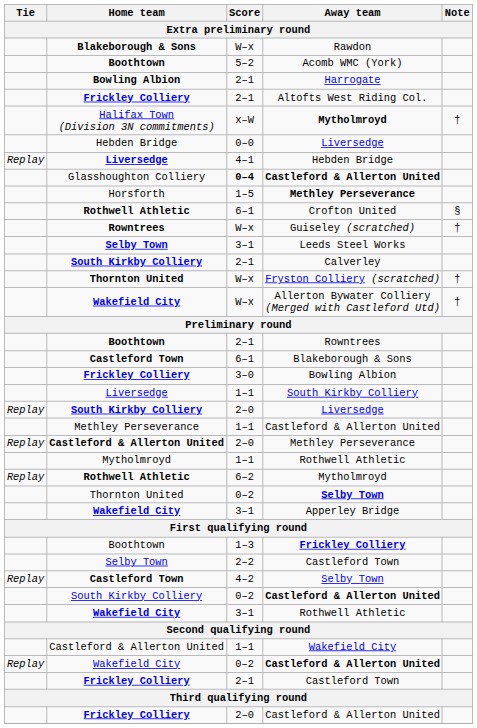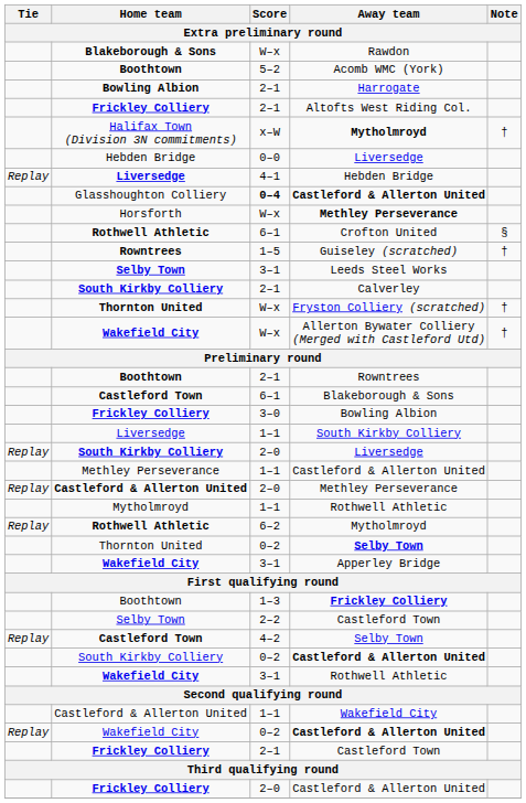Horsforth / Methley Perseverance | Score: 1–5 -> W–x
Guiseley (scratched) | Score: W–x -> 1–5
